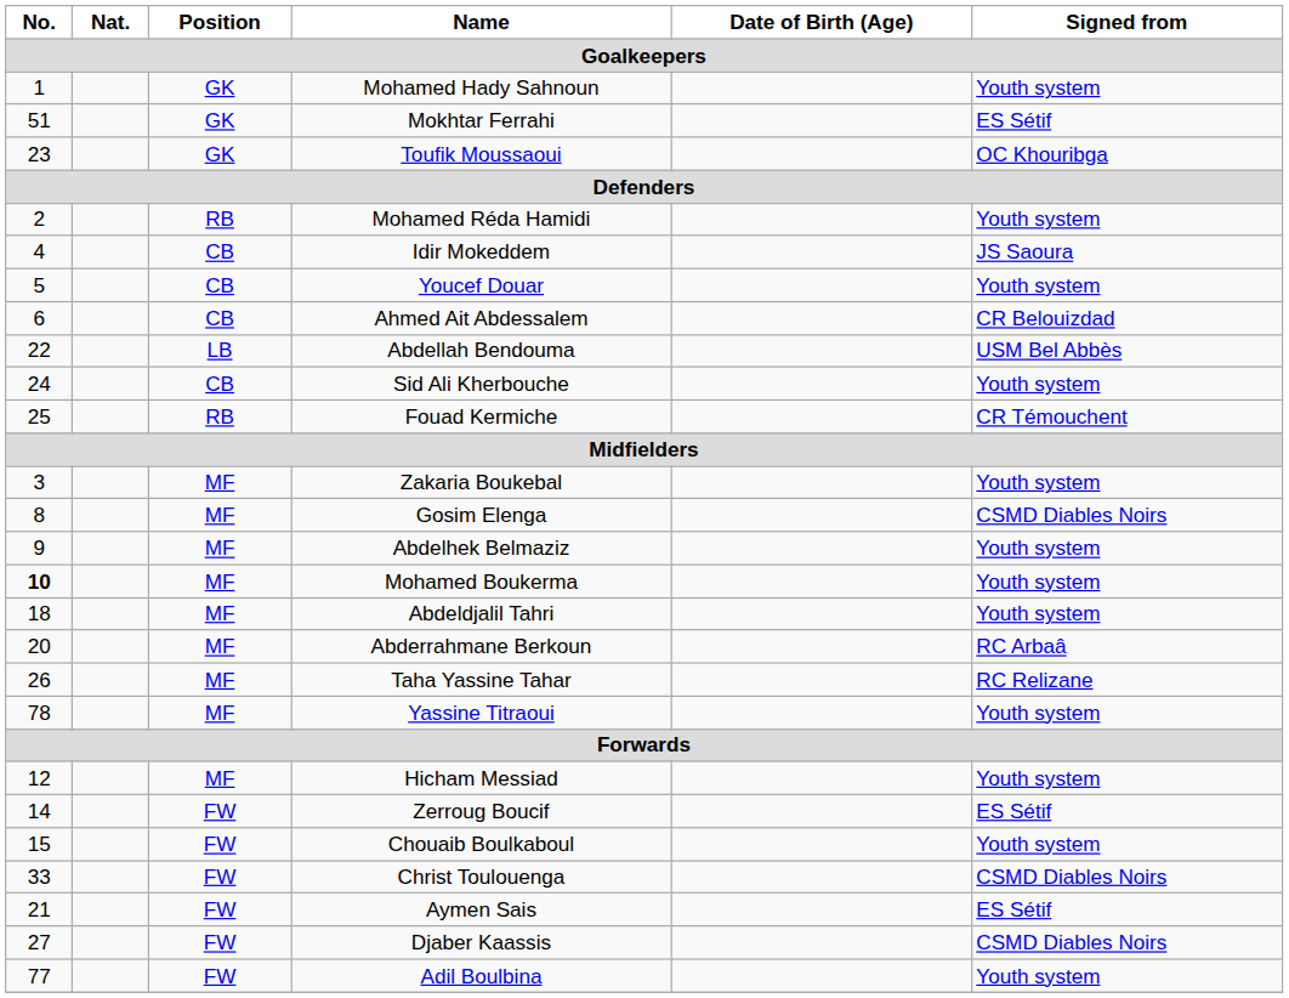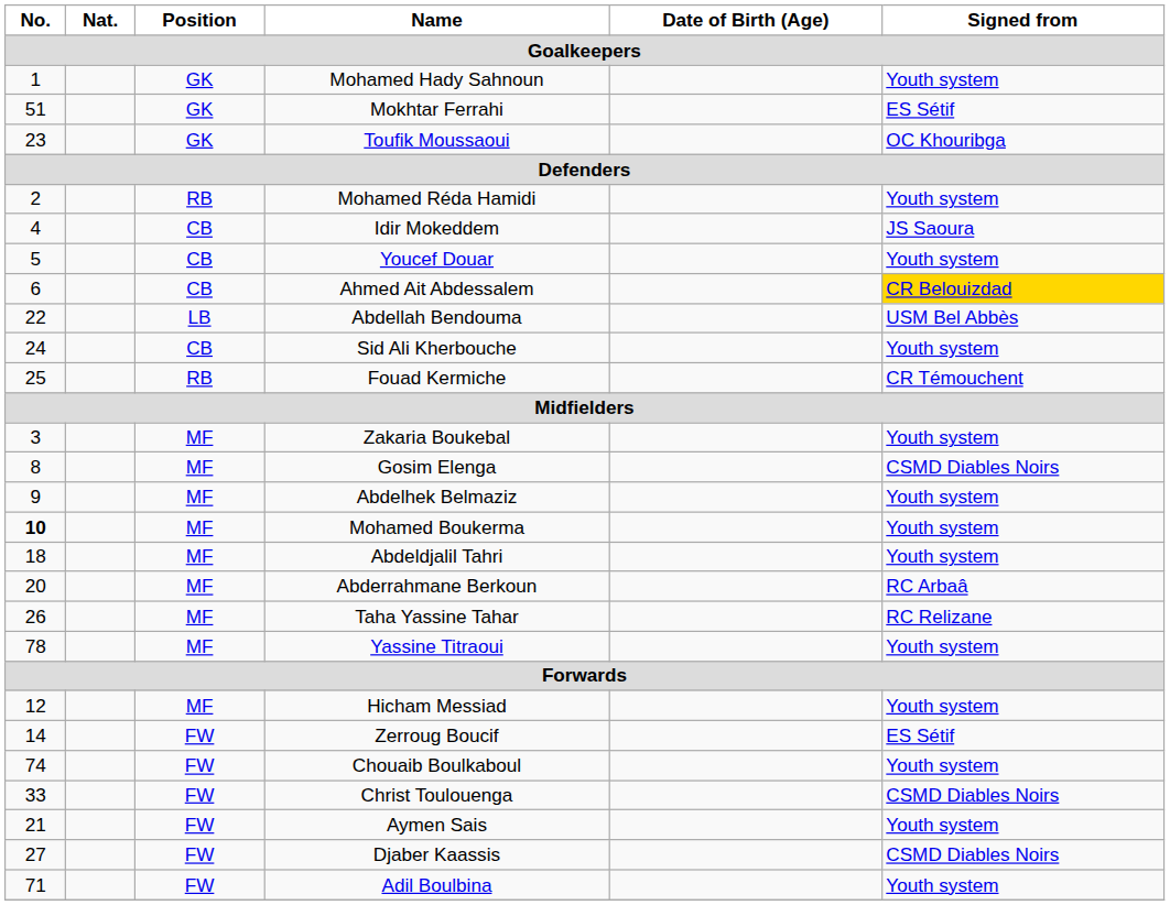Ahmed Ait Abdessalem | Signed from: no background -> gold background
Chouaib Boulkaboul | No.: 15 -> 74
Aymen Sais | Signed from: ES Sétif -> Youth system
Adil Boulbina | No.: 77 -> 71
